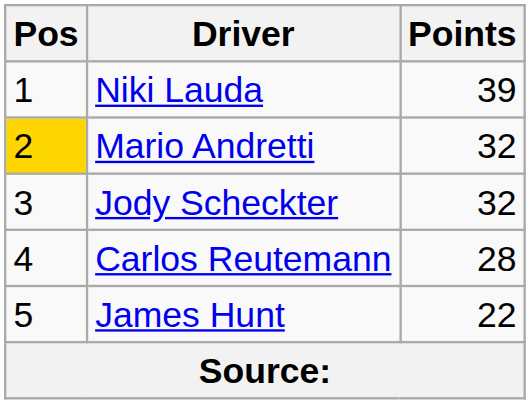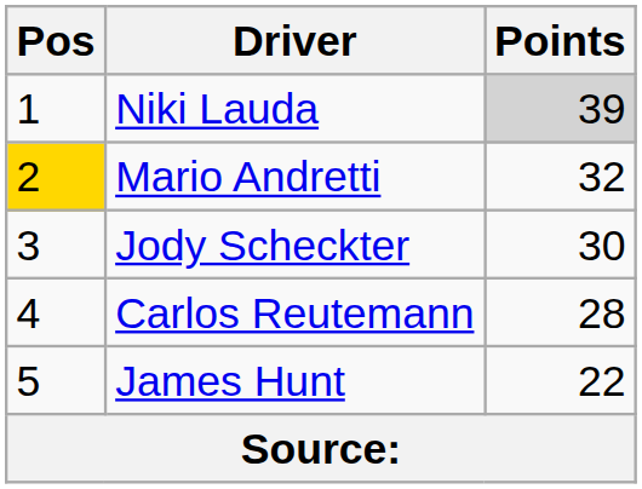Niki Lauda | Points: no background -> lightgrey background
Jody Scheckter | Points: 32 -> 30
